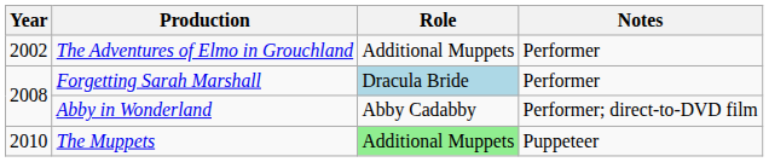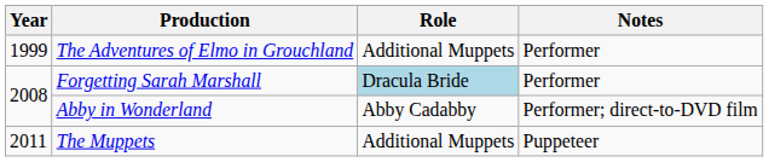The Adventures of Elmo in Grouchland | Year: 2002 -> 1999
The Muppets | Year: 2010 -> 2011
The Muppets | Role: lightgreen background -> no background
